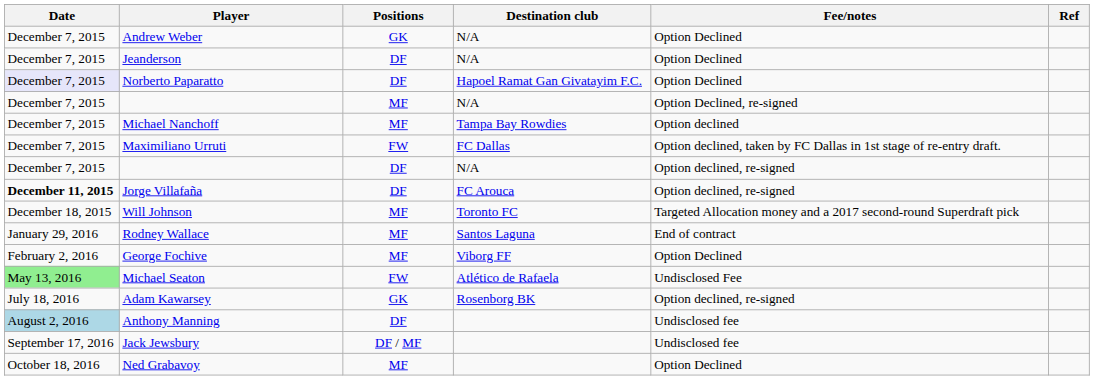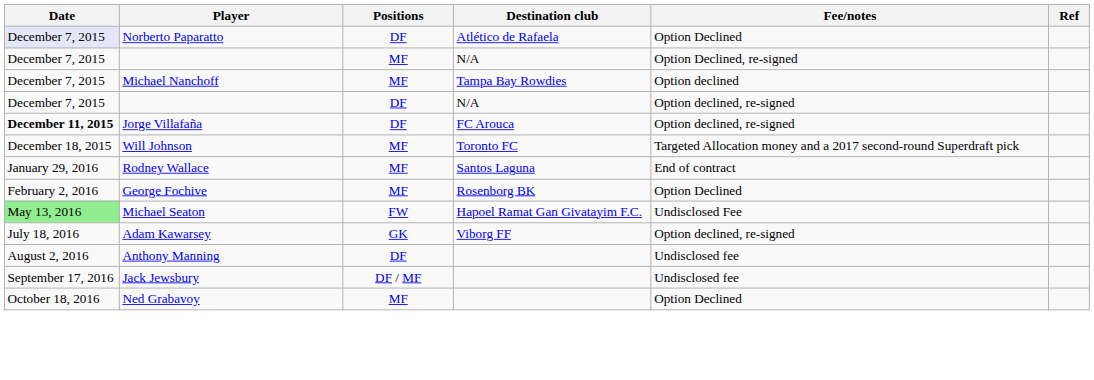- row: December 7, 2015 | Andrew Weber | GK | N/A | Option Declined
- row: December 7, 2015 | Jeanderson | DF | N/A | Option Declined
Norberto Paparatto | Destination club: Hapoel Ramat Gan Givatayim F.C. -> Atlético de Rafaela
- row: December 7, 2015 | Maximiliano Urruti | FW | FC Dallas | Option declined, taken by FC Dallas in 1st stage of re-entry draft.
George Fochive | Destination club: Viborg FF -> Rosenborg BK
Michael Seaton | Destination club: Atlético de Rafaela -> Hapoel Ramat Gan Givatayim F.C.
Adam Kawarsey | Destination club: Rosenborg BK -> Viborg FF
Anthony Manning | Date: lightblue background -> no background
